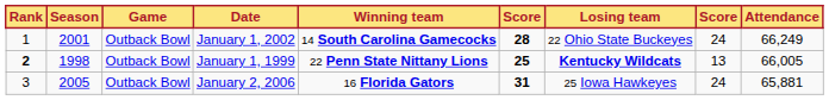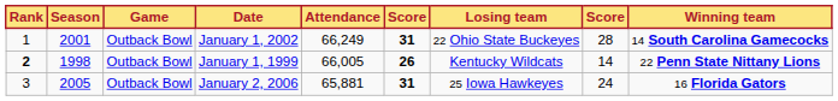columns swapped: Winning team <-> Attendance
January 1, 2002 | column 6: 28 -> 31
January 1, 2002 | column 8: 24 -> 28
January 1, 1999 | column 6: 25 -> 26
January 1, 1999 | Losing team: bold -> normal
January 1, 1999 | column 8: 13 -> 14
